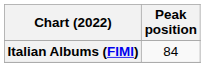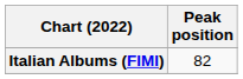Italian Albums (FIMI) | Peak position: 84 -> 82
